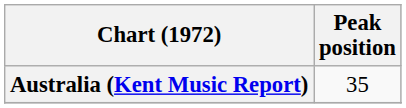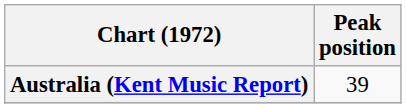Australia (Kent Music Report) | Peak position: 35 -> 39
